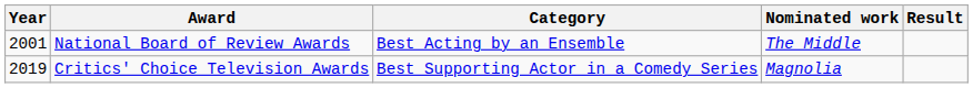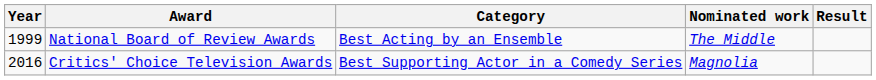National Board of Review Awards | Year: 2001 -> 1999
Critics' Choice Television Awards | Year: 2019 -> 2016
